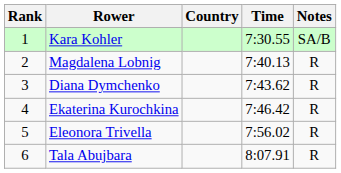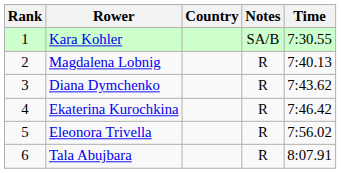columns swapped: Time <-> Notes
